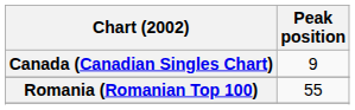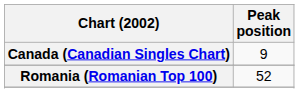Romania (Romanian Top 100) | Peak position: 55 -> 52
